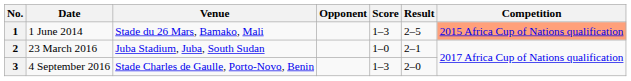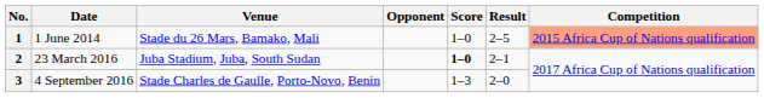1 | Score: 1–3 -> 1–0
2 | Score: normal -> bold
